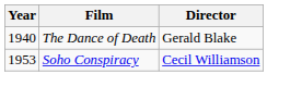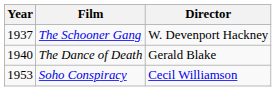+ row: 1937 | The Schooner Gang | W. Devenport Hackney
